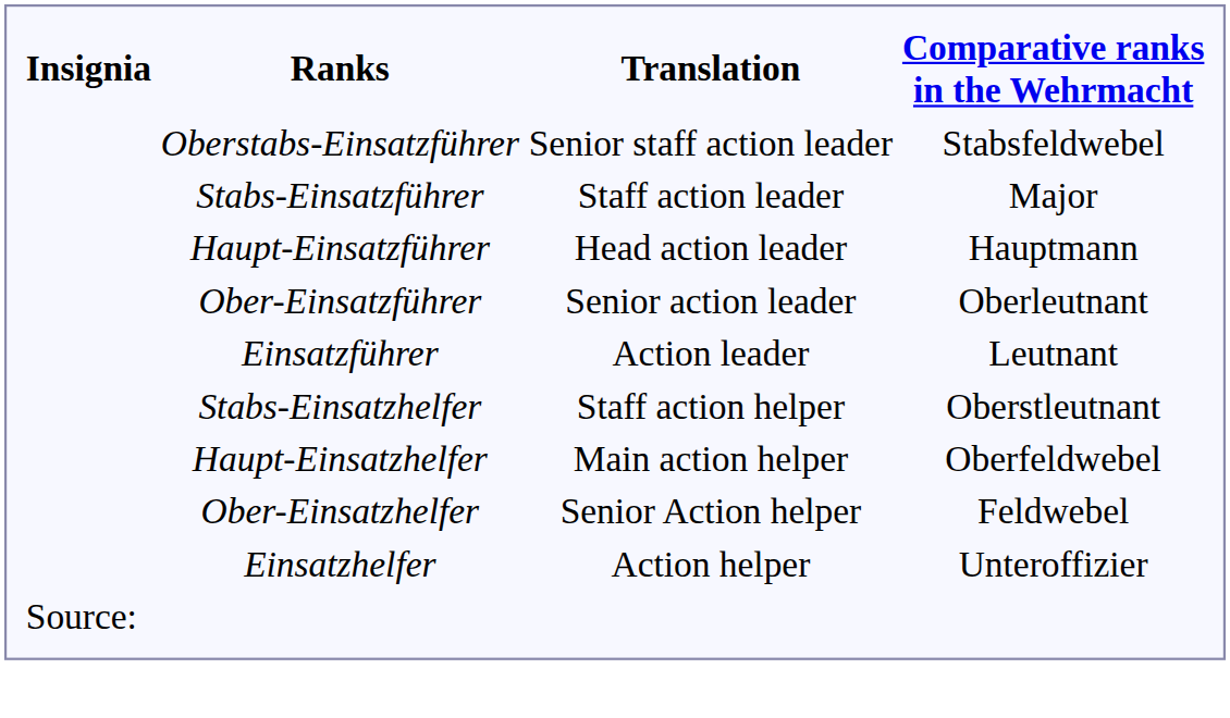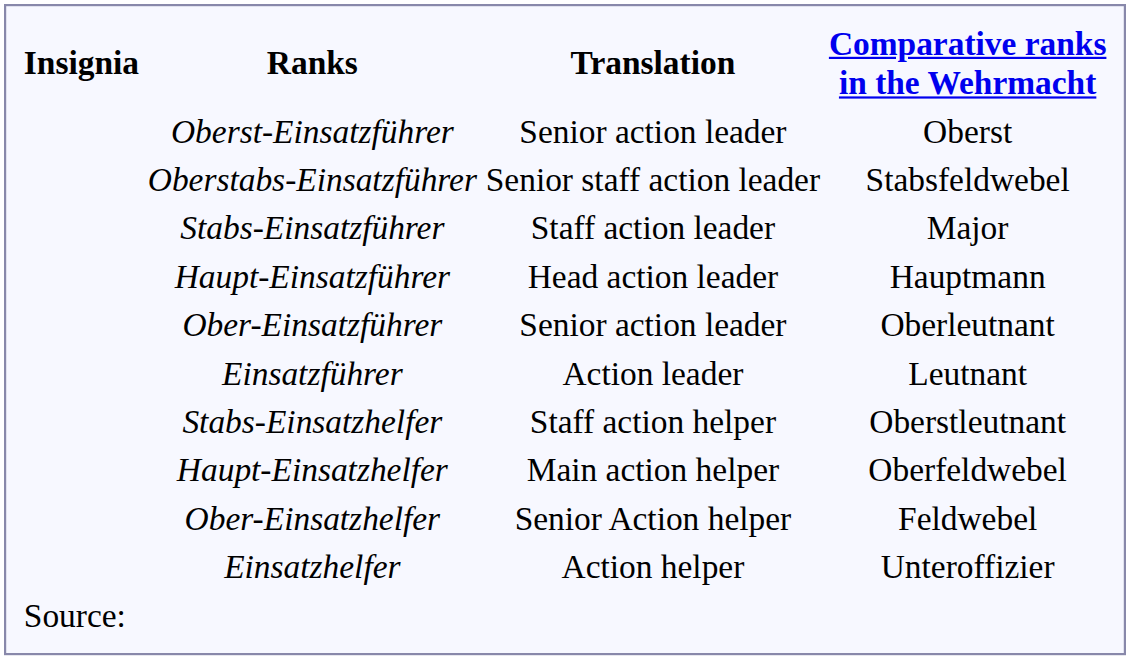+ row: Oberst-Einsatzführer | Senior action leader | Oberst
